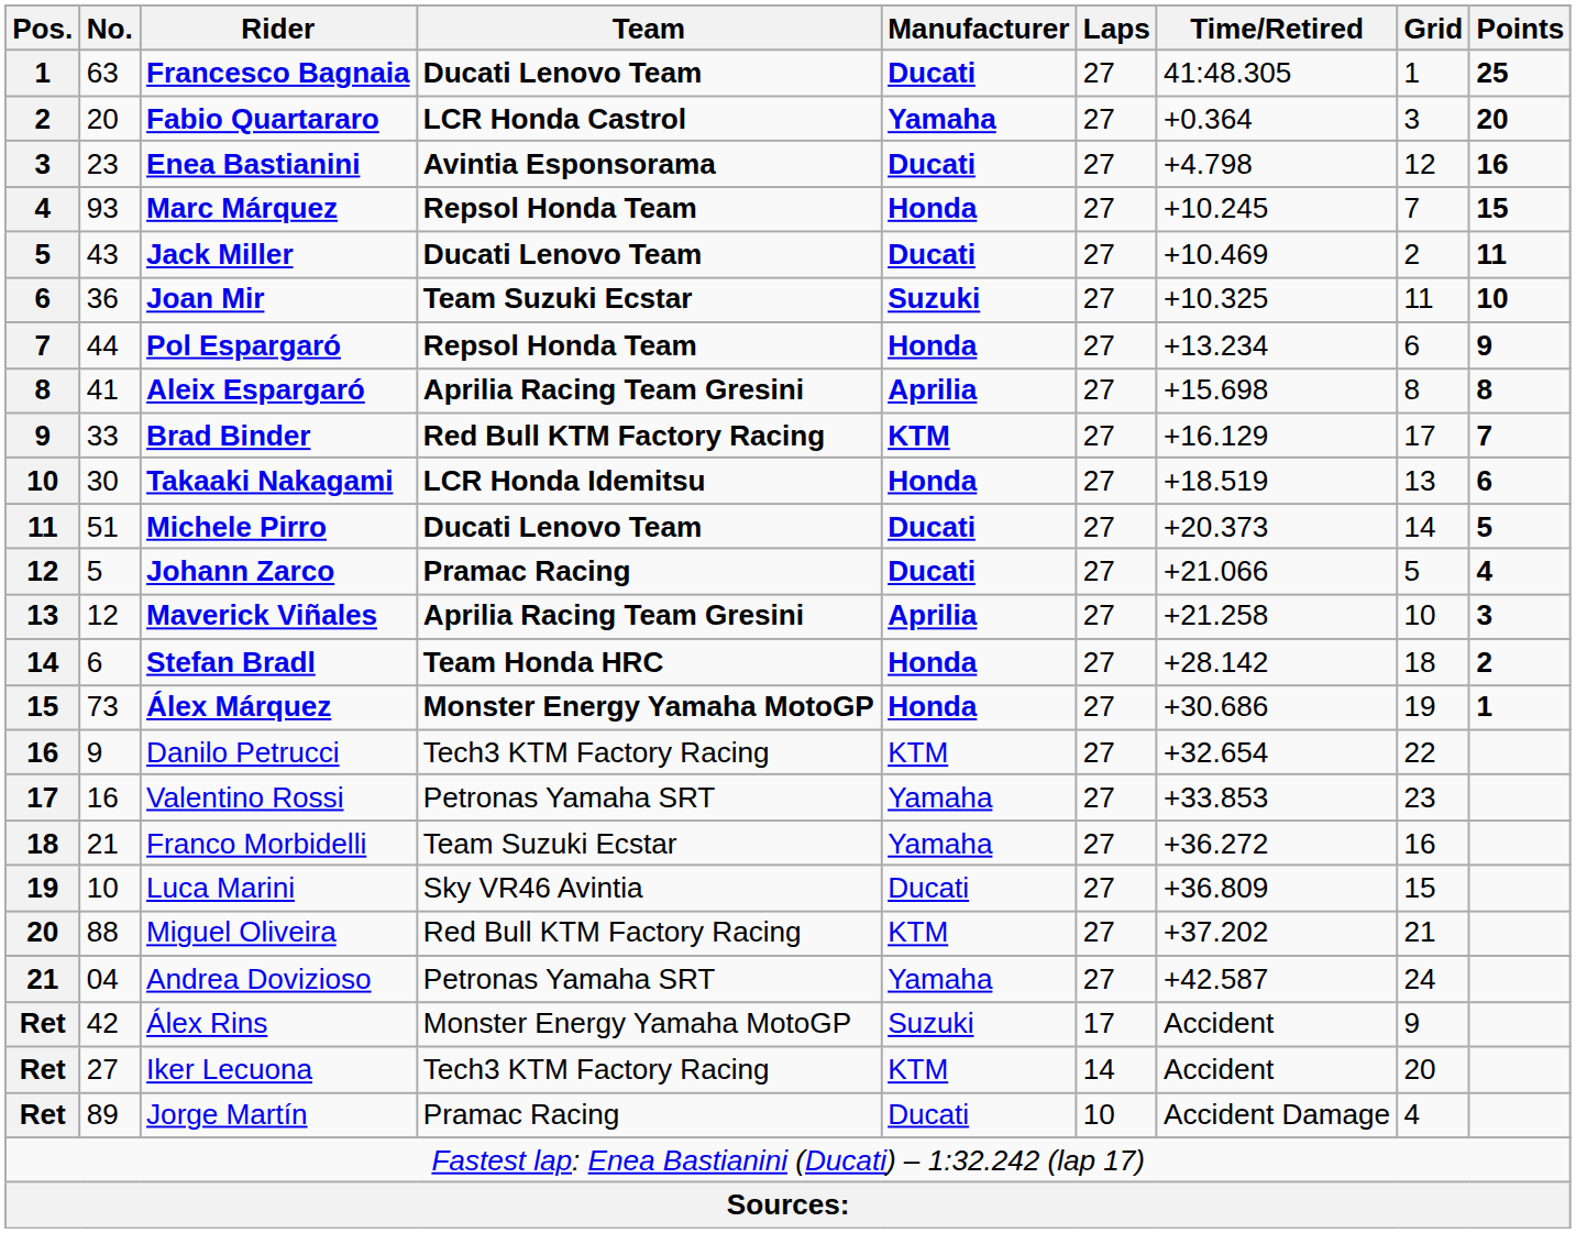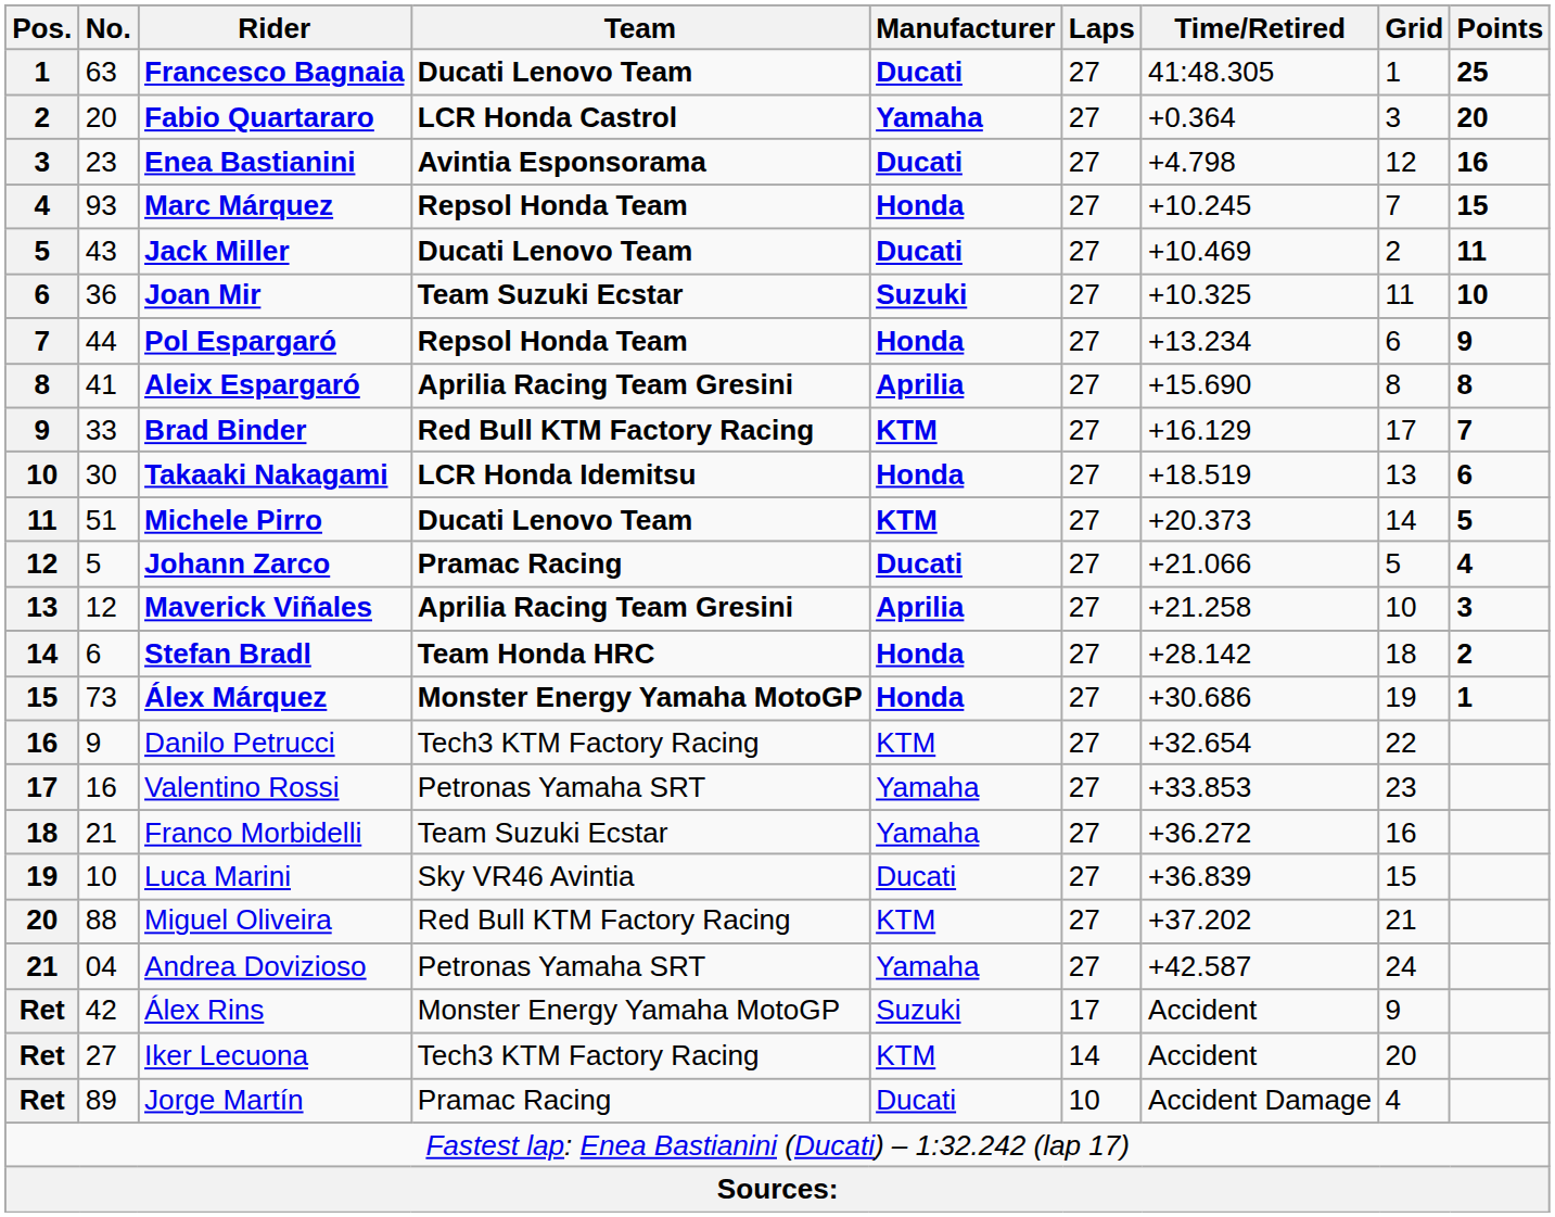Aleix Espargaró | Time/Retired: +15.698 -> +15.690
Michele Pirro | Manufacturer: Ducati -> KTM
Luca Marini | Time/Retired: +36.809 -> +36.839
